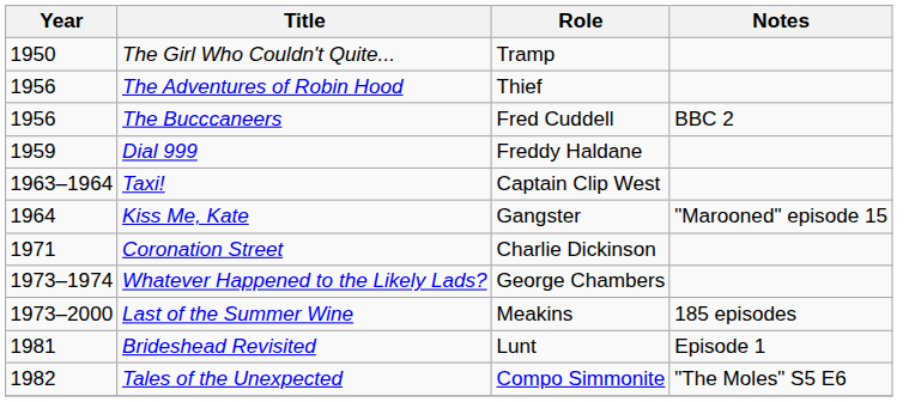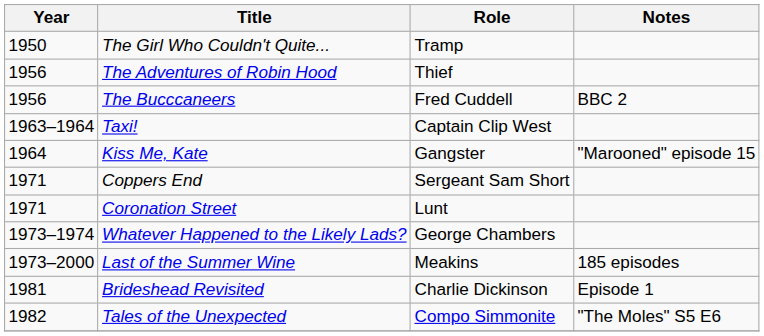- row: 1959 | Dial 999 | Freddy Haldane
+ row: 1971 | Coppers End | Sergeant Sam Short
Coronation Street | Role: Charlie Dickinson -> Lunt
Brideshead Revisited | Role: Lunt -> Charlie Dickinson
